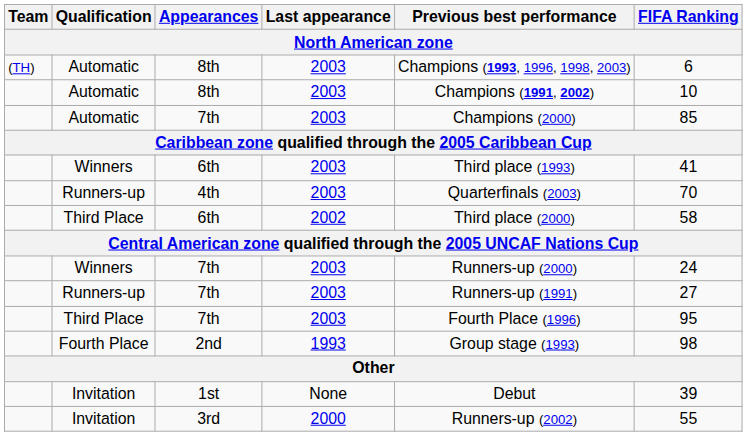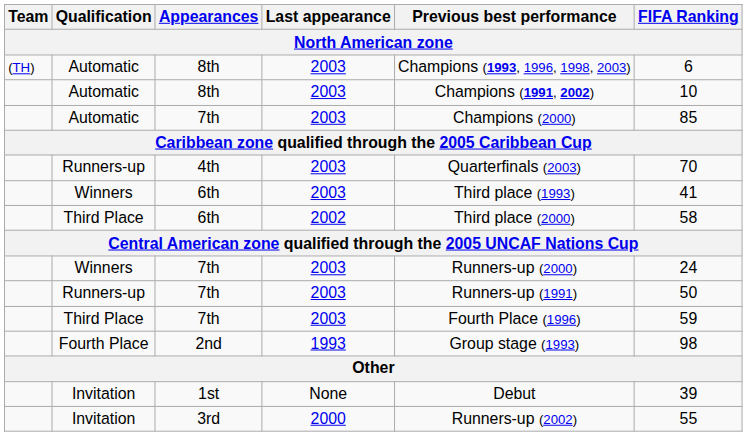rows swapped: Winners / 6th <-> 4th
Runners-up / 7th | FIFA Ranking: 27 -> 50
Third Place / 7th | FIFA Ranking: 95 -> 59
